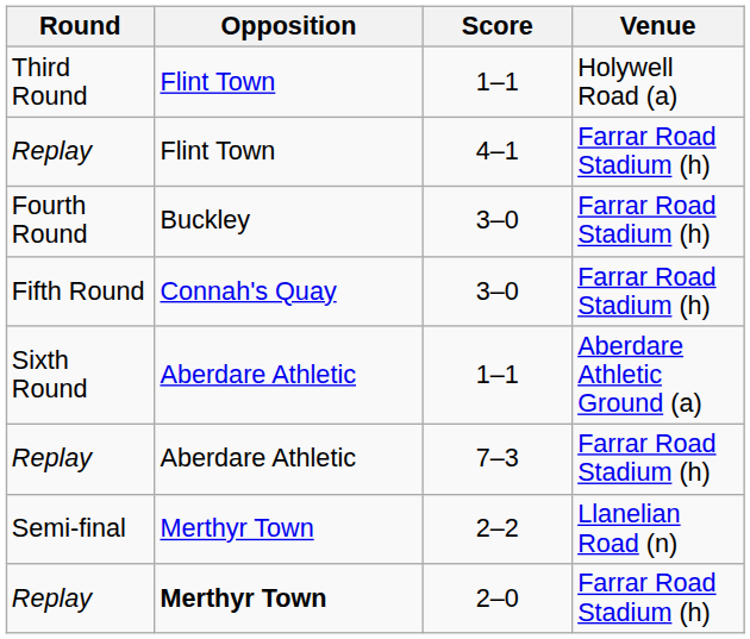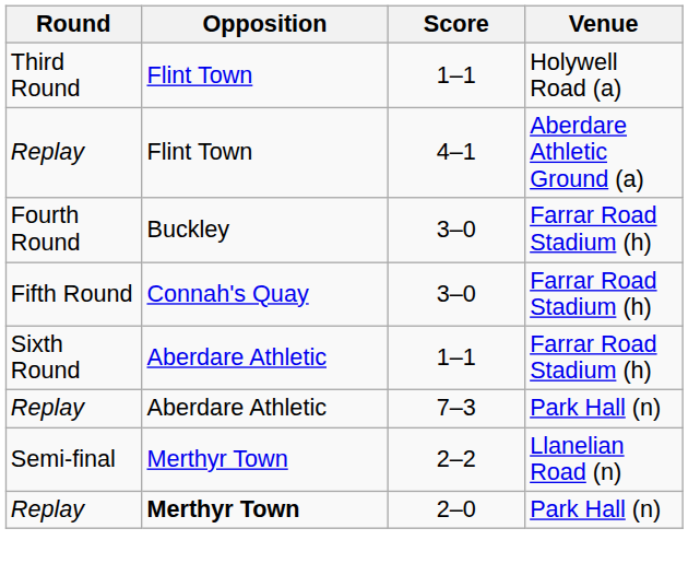Replay / 4–1 | Venue: Farrar Road Stadium (h) -> Aberdare Athletic Ground (a)
Sixth Round | Venue: Aberdare Athletic Ground (a) -> Farrar Road Stadium (h)
Replay / 7–3 | Venue: Farrar Road Stadium (h) -> Park Hall (n)
Replay / 2–0 | Venue: Farrar Road Stadium (h) -> Park Hall (n)
